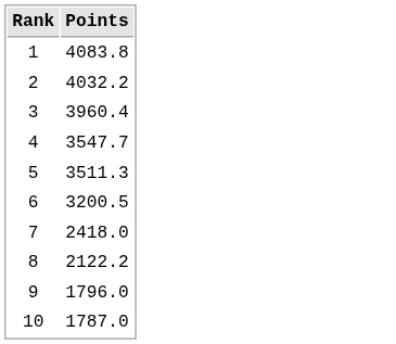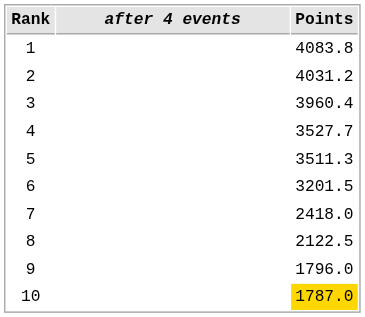+ column: after 4 events
2 | Points: 4032.2 -> 4031.2
4 | Points: 3547.7 -> 3527.7
6 | Points: 3200.5 -> 3201.5
8 | Points: 2122.2 -> 2122.5
10 | Points: no background -> gold background
